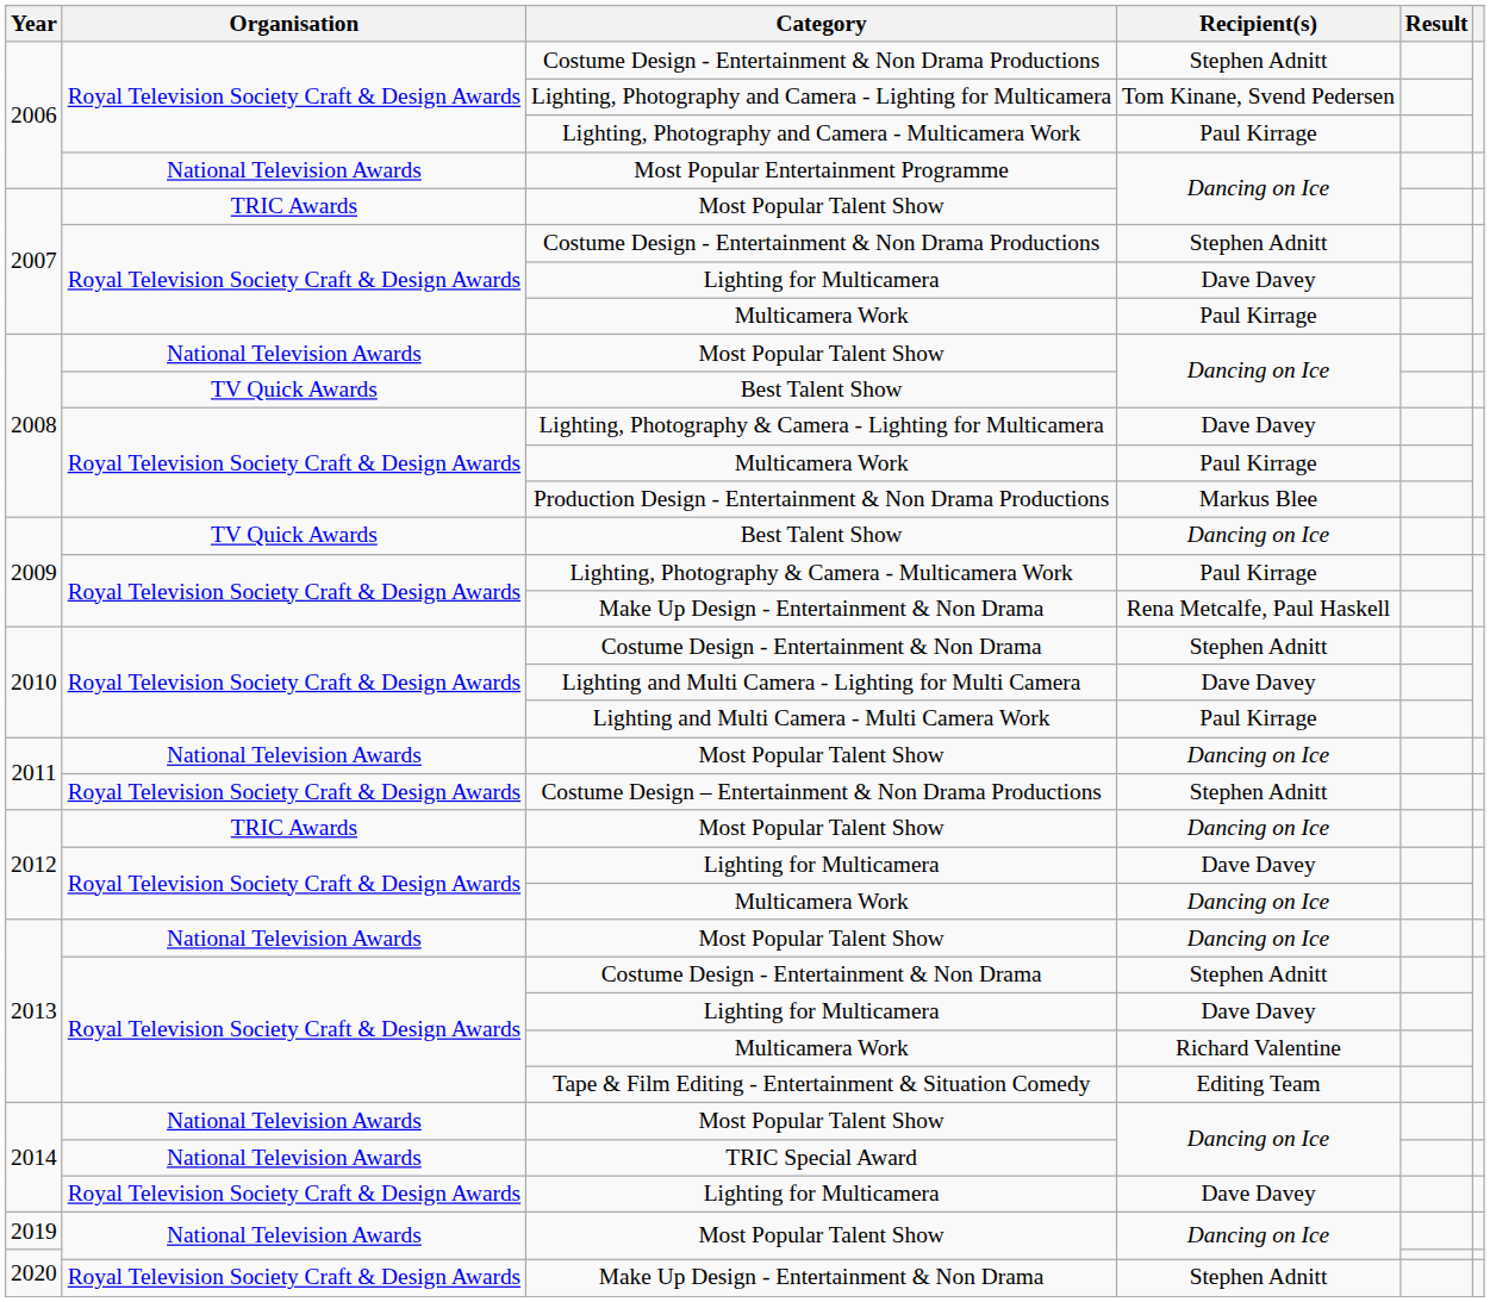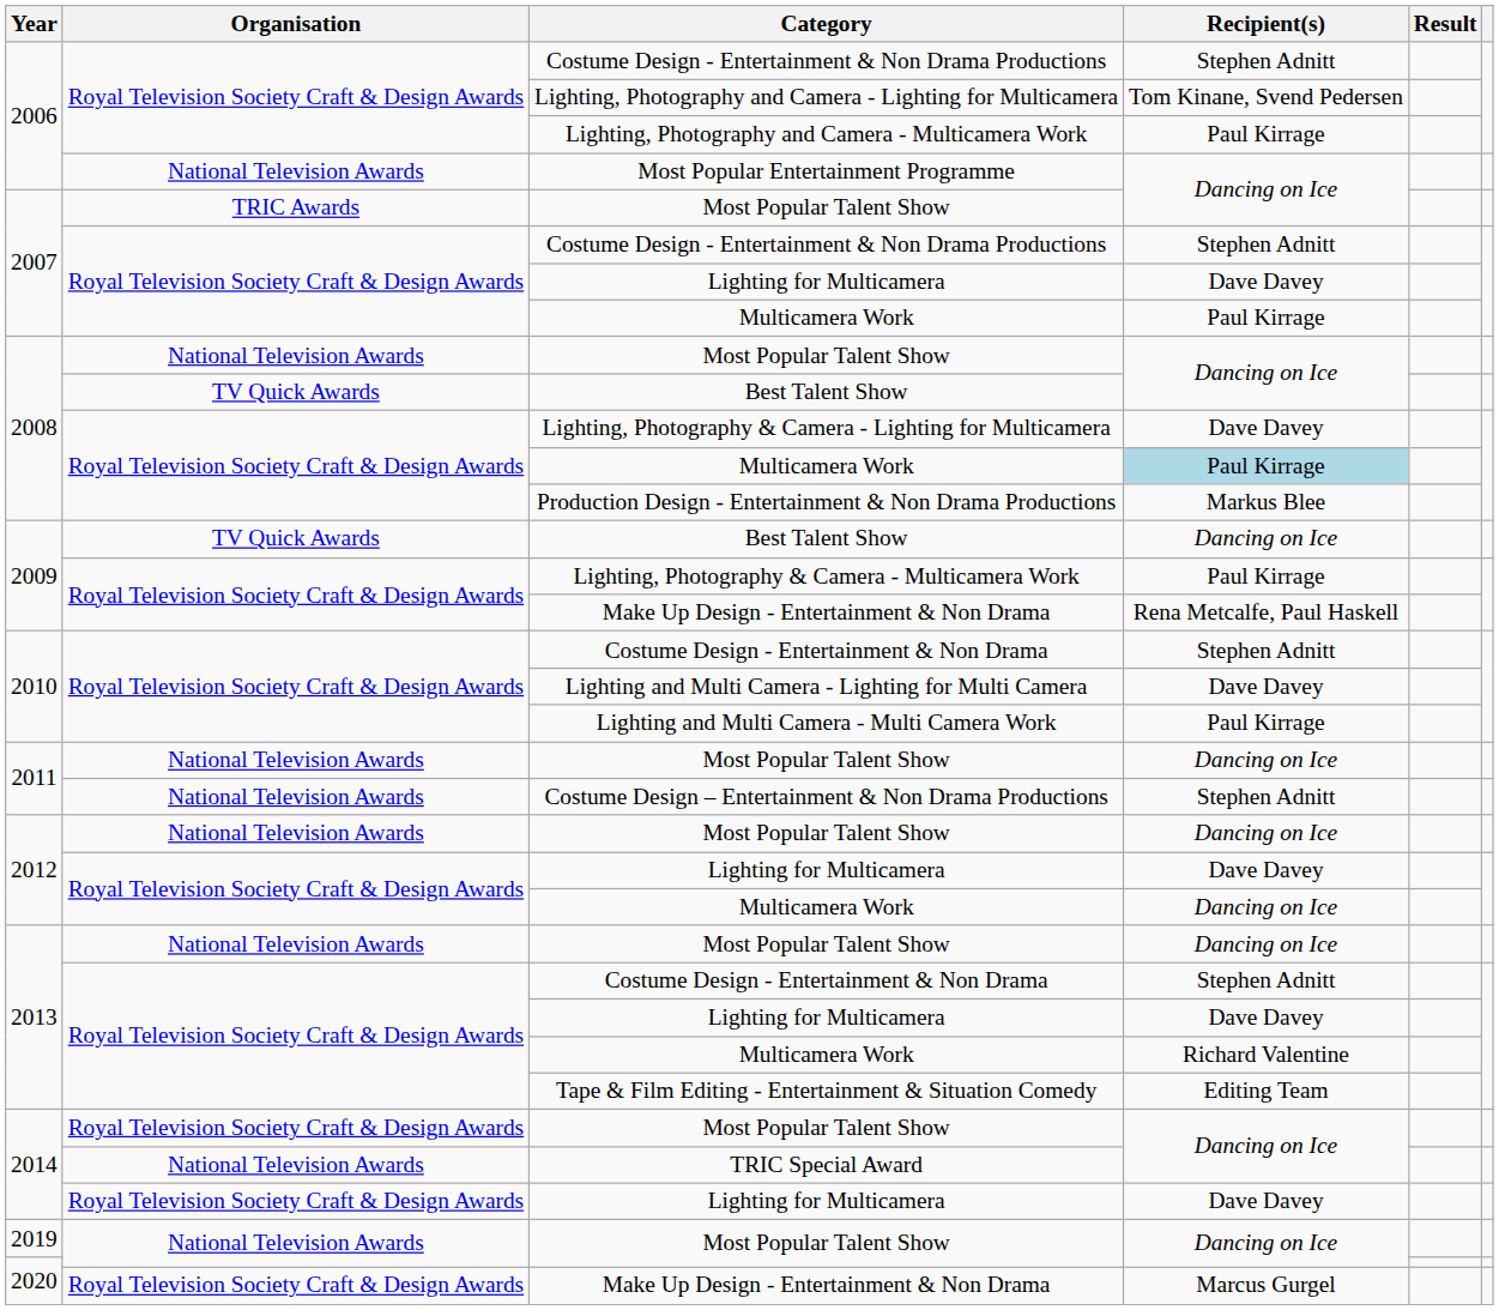2008 / Multicamera Work | Recipient(s): no background -> lightblue background
Costume Design – Entertainment & Non Drama Productions | Organisation: Royal Television Society Craft & Design Awards -> National Television Awards
2012 / Most Popular Talent Show | Organisation: TRIC Awards -> National Television Awards
2014 / Most Popular Talent Show | Organisation: National Television Awards -> Royal Television Society Craft & Design Awards
2020 / Make Up Design - Entertainment & Non Drama | Recipient(s): Stephen Adnitt -> Marcus Gurgel
